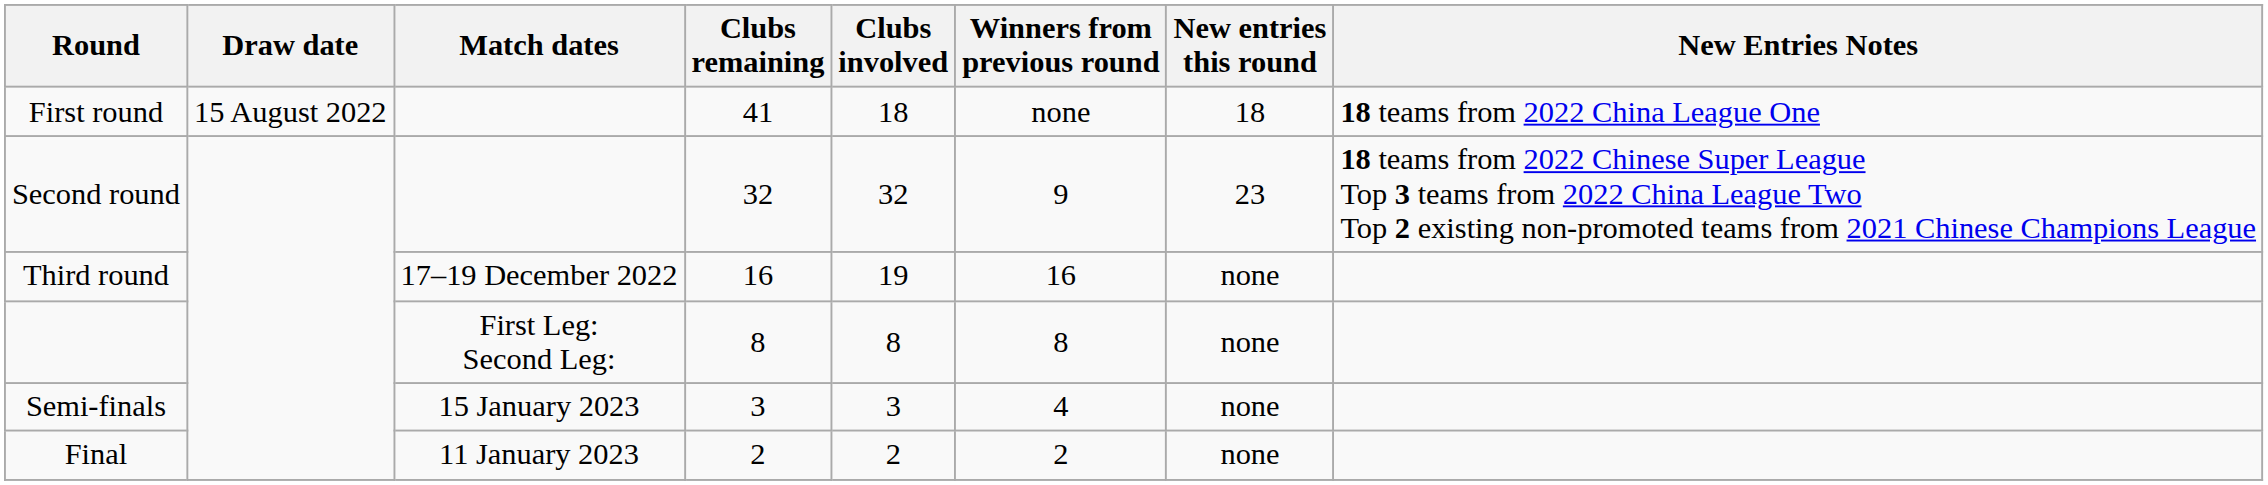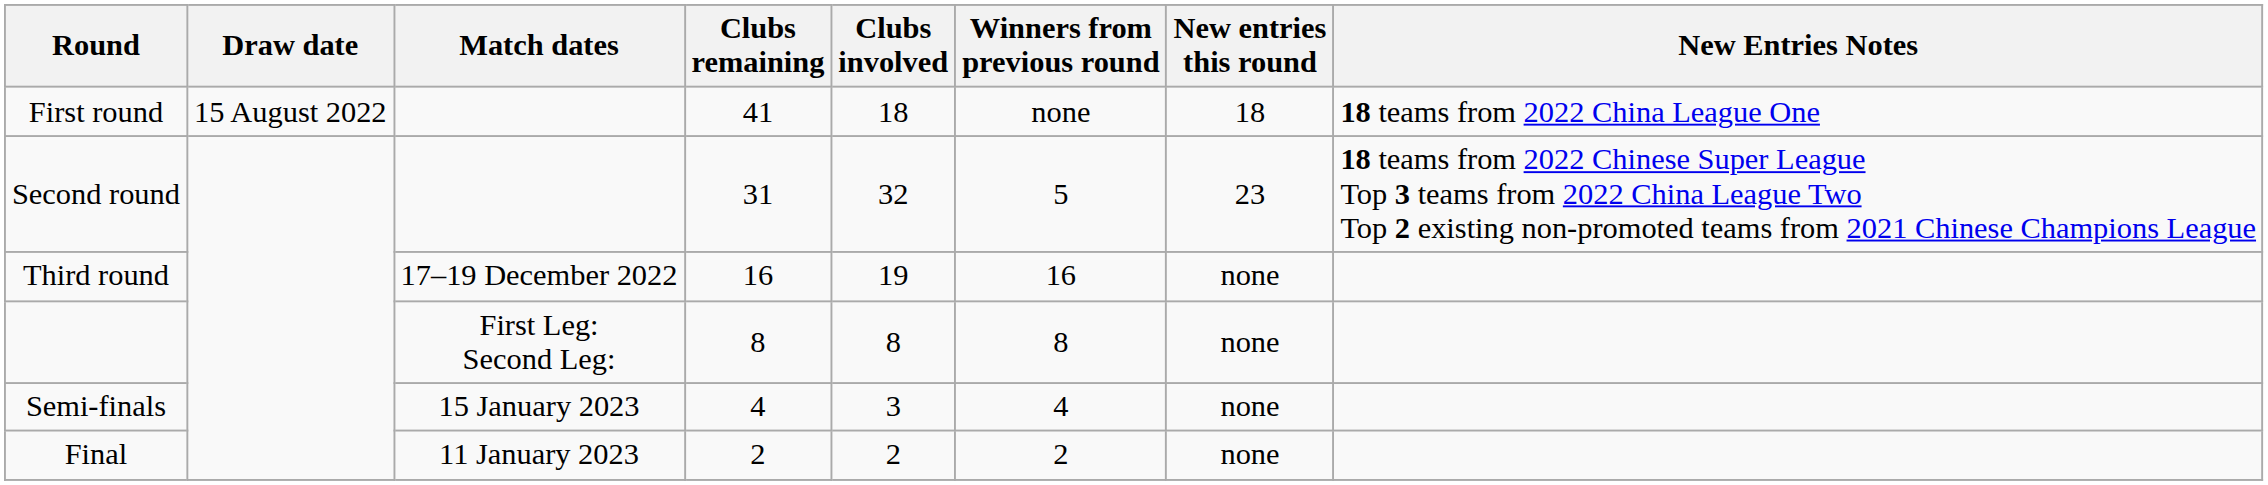Second round | Clubs remaining: 32 -> 31
Second round | Winners from previous round: 9 -> 5
Semi-finals | Clubs remaining: 3 -> 4
